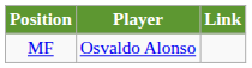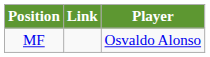columns swapped: Player <-> Link
